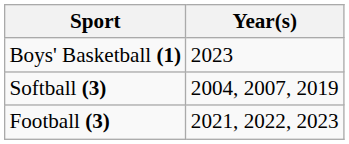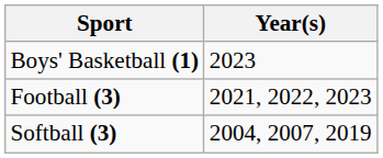rows swapped: Football (3) <-> Softball (3)
